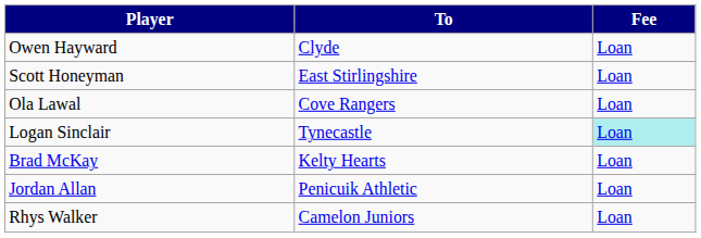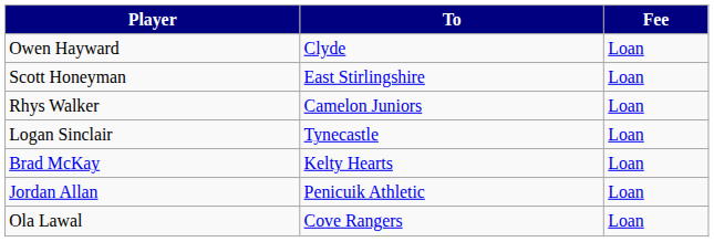rows swapped: Rhys Walker <-> Ola Lawal
Logan Sinclair | Fee: paleturquoise background -> no background
